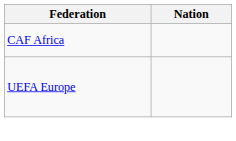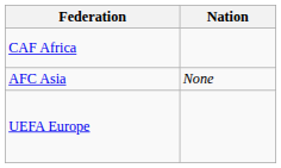+ row: AFC Asia | None
